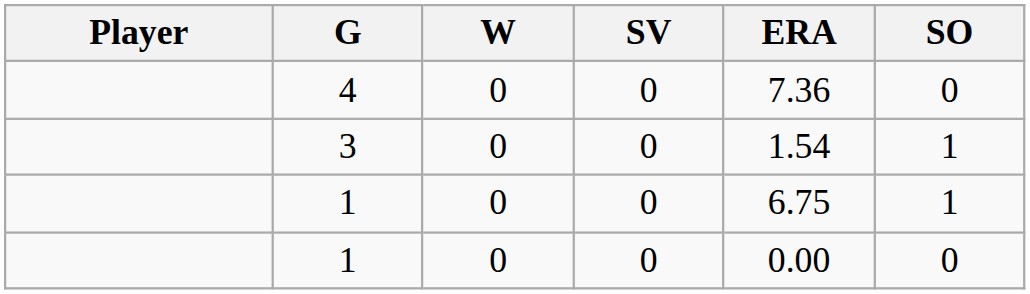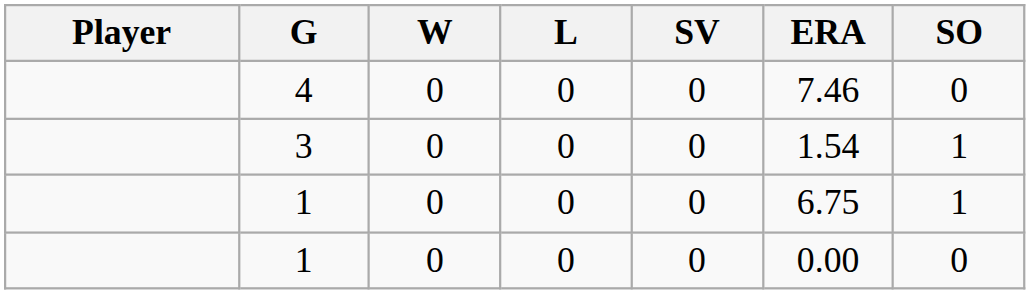+ column: L | 0 | 0 | 0 | 0
4 | ERA: 7.36 -> 7.46
